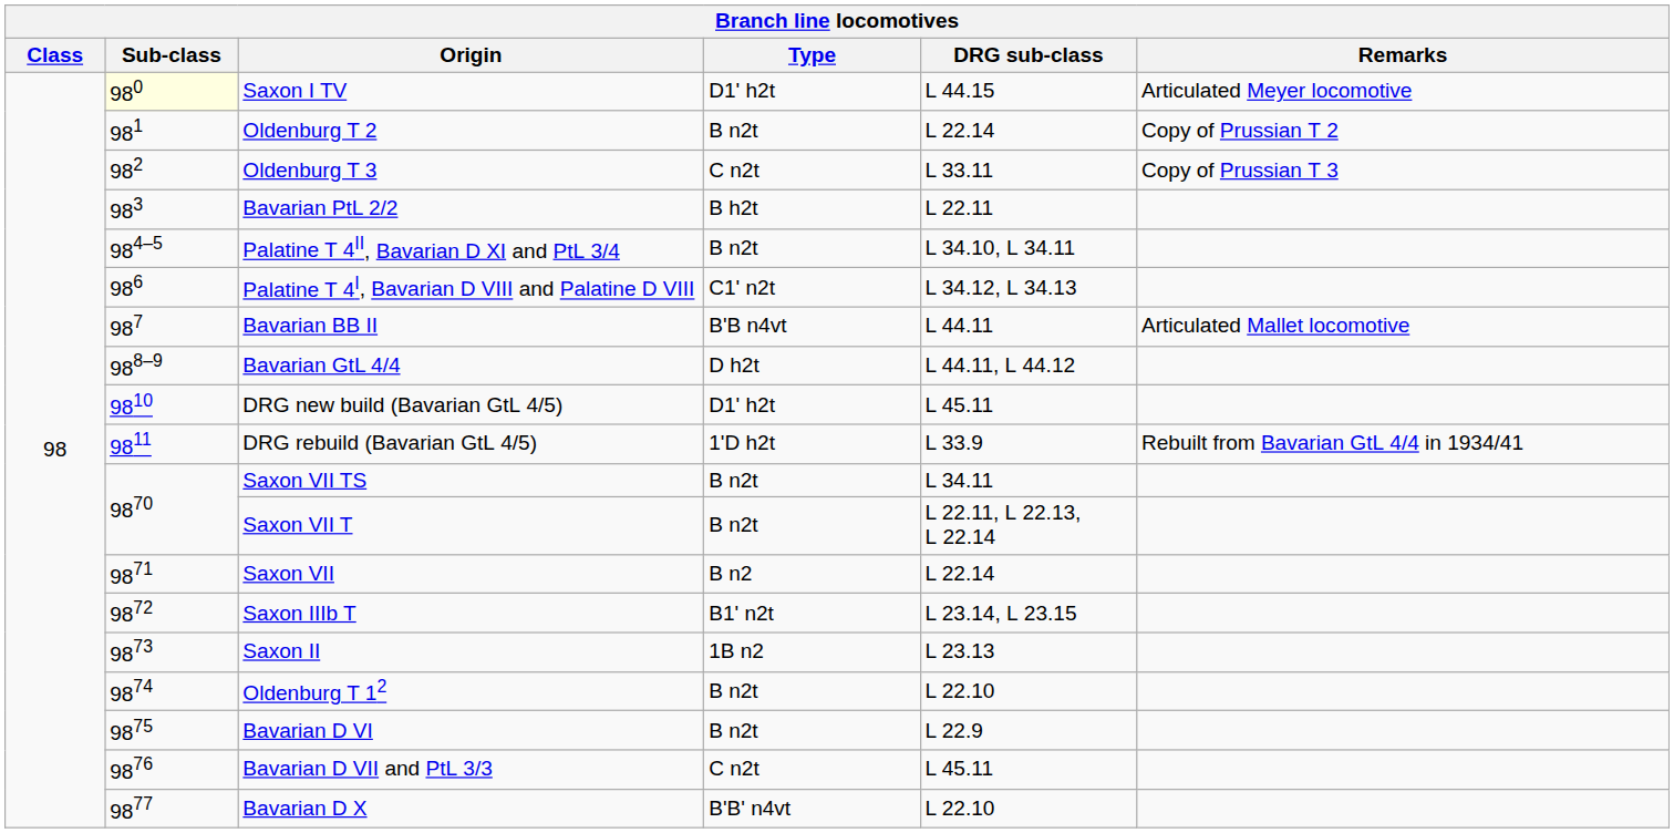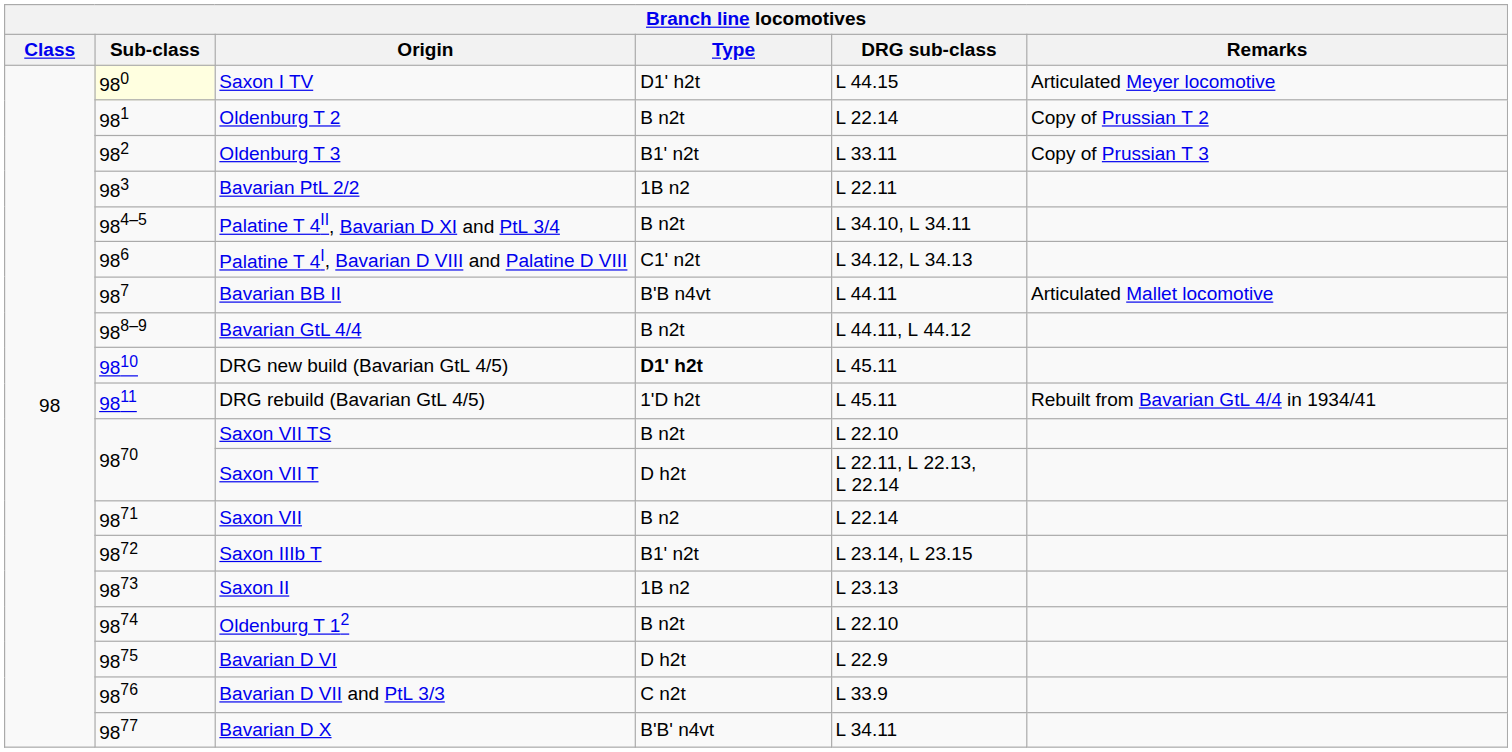Oldenburg T 3 | Type: C n2t -> B1' n2t
Bavarian PtL 2/2 | Type: B h2t -> 1B n2
Bavarian GtL 4/4 | Type: D h2t -> B n2t
DRG new build (Bavarian GtL 4/5) | Type: normal -> bold
DRG rebuild (Bavarian GtL 4/5) | DRG sub-class: L 33.9 -> L 45.11
Saxon VII TS | DRG sub-class: L 34.11 -> L 22.10
Saxon VII T | Type: B n2t -> D h2t
Bavarian D VI | Type: B n2t -> D h2t
Bavarian D VII and PtL 3/3 | DRG sub-class: L 45.11 -> L 33.9
Bavarian D X | DRG sub-class: L 22.10 -> L 34.11
